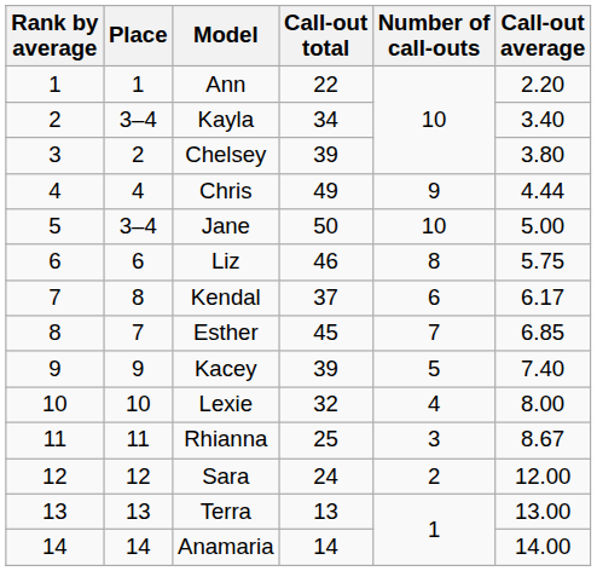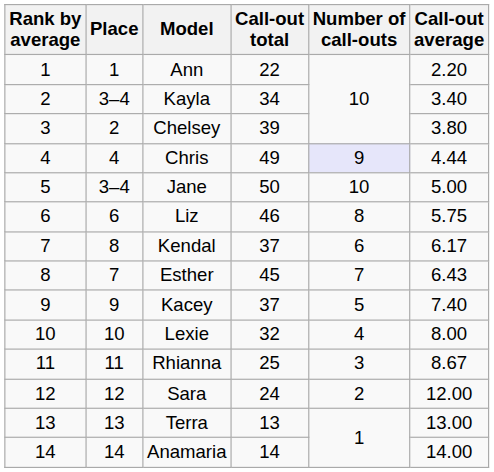Chris | Number of call-outs: no background -> lavender background
Esther | Call-out average: 6.85 -> 6.43
Kacey | Call-out total: 39 -> 37
